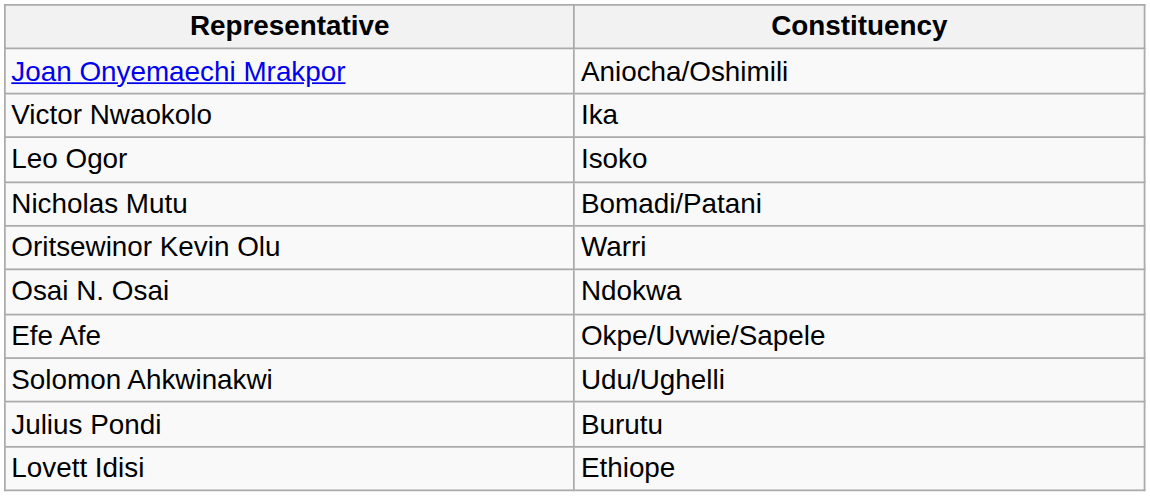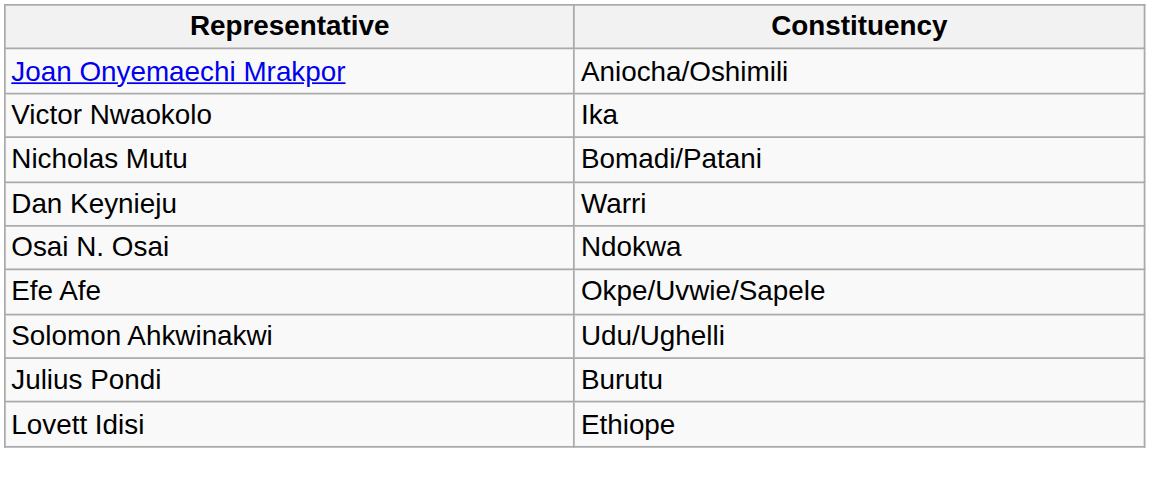- row: Leo Ogor | Isoko
- row: Oritsewinor Kevin Olu | Warri
+ row: Dan Keynieju | Warri
